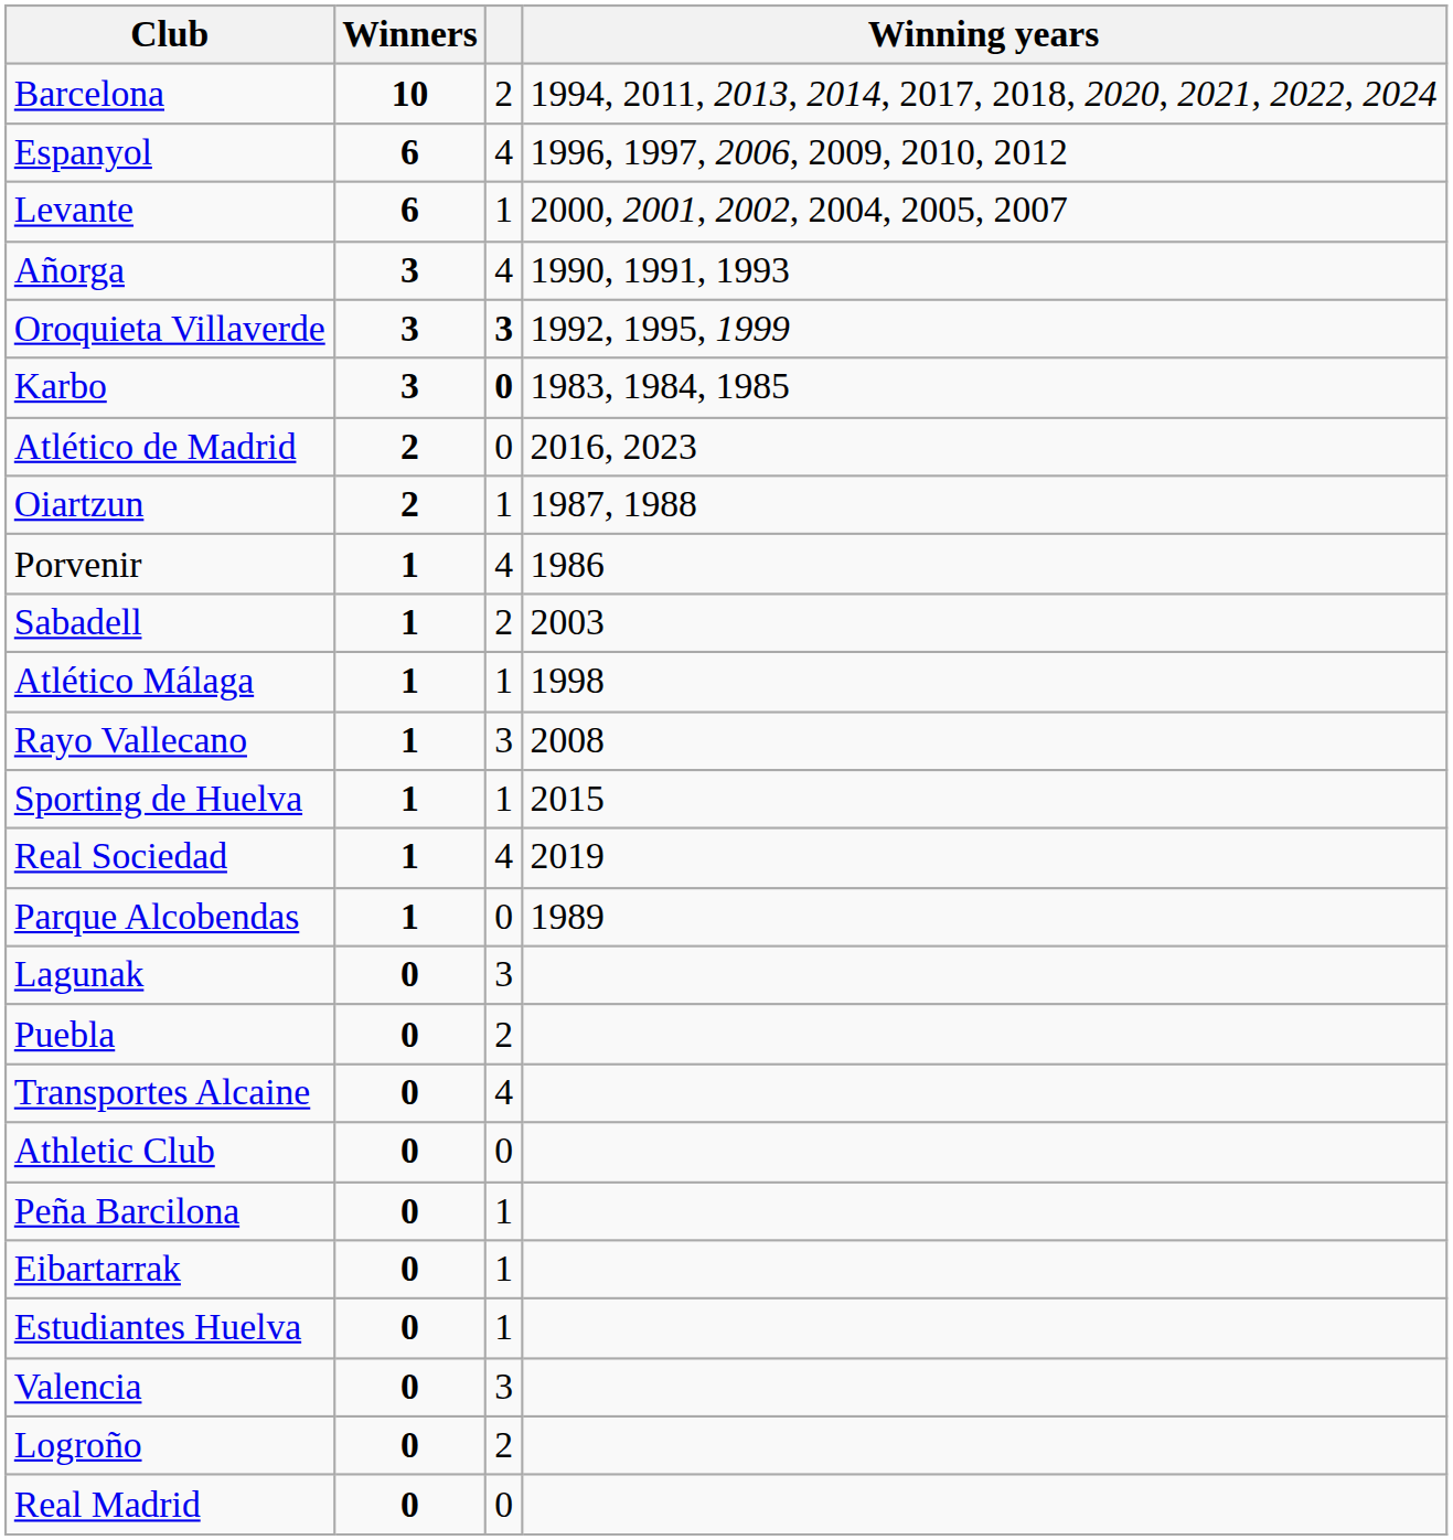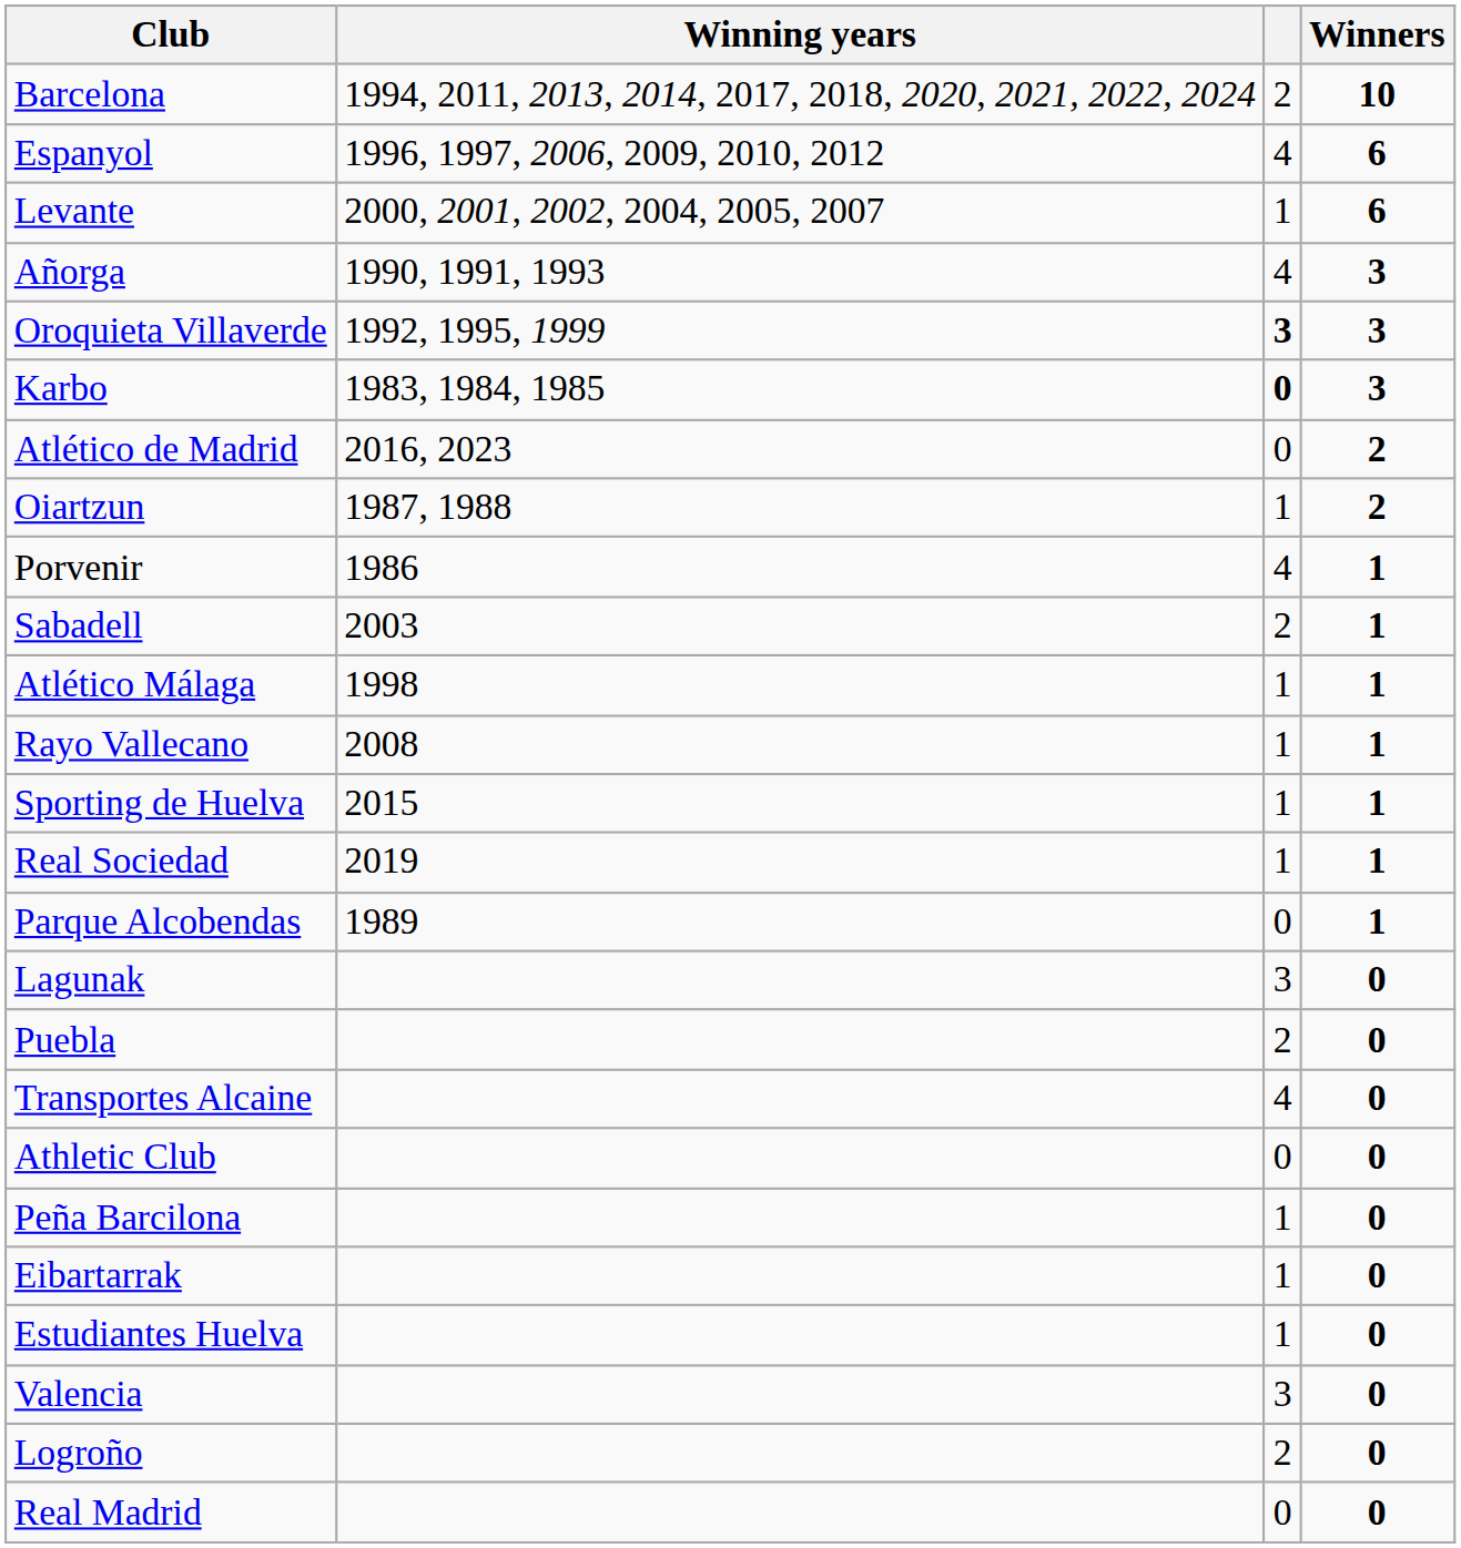columns swapped: Winners <-> Winning years
Rayo Vallecano | column 3: 3 -> 1
Real Sociedad | column 3: 4 -> 1
